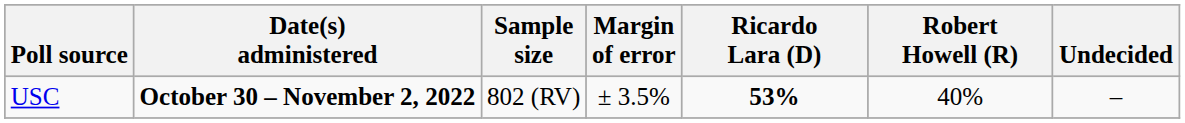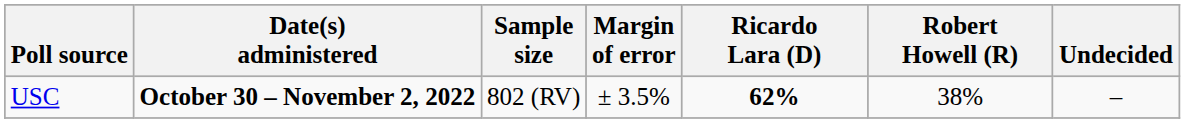USC | Ricardo Lara (D): 53% -> 62%
USC | Robert Howell (R): 40% -> 38%
